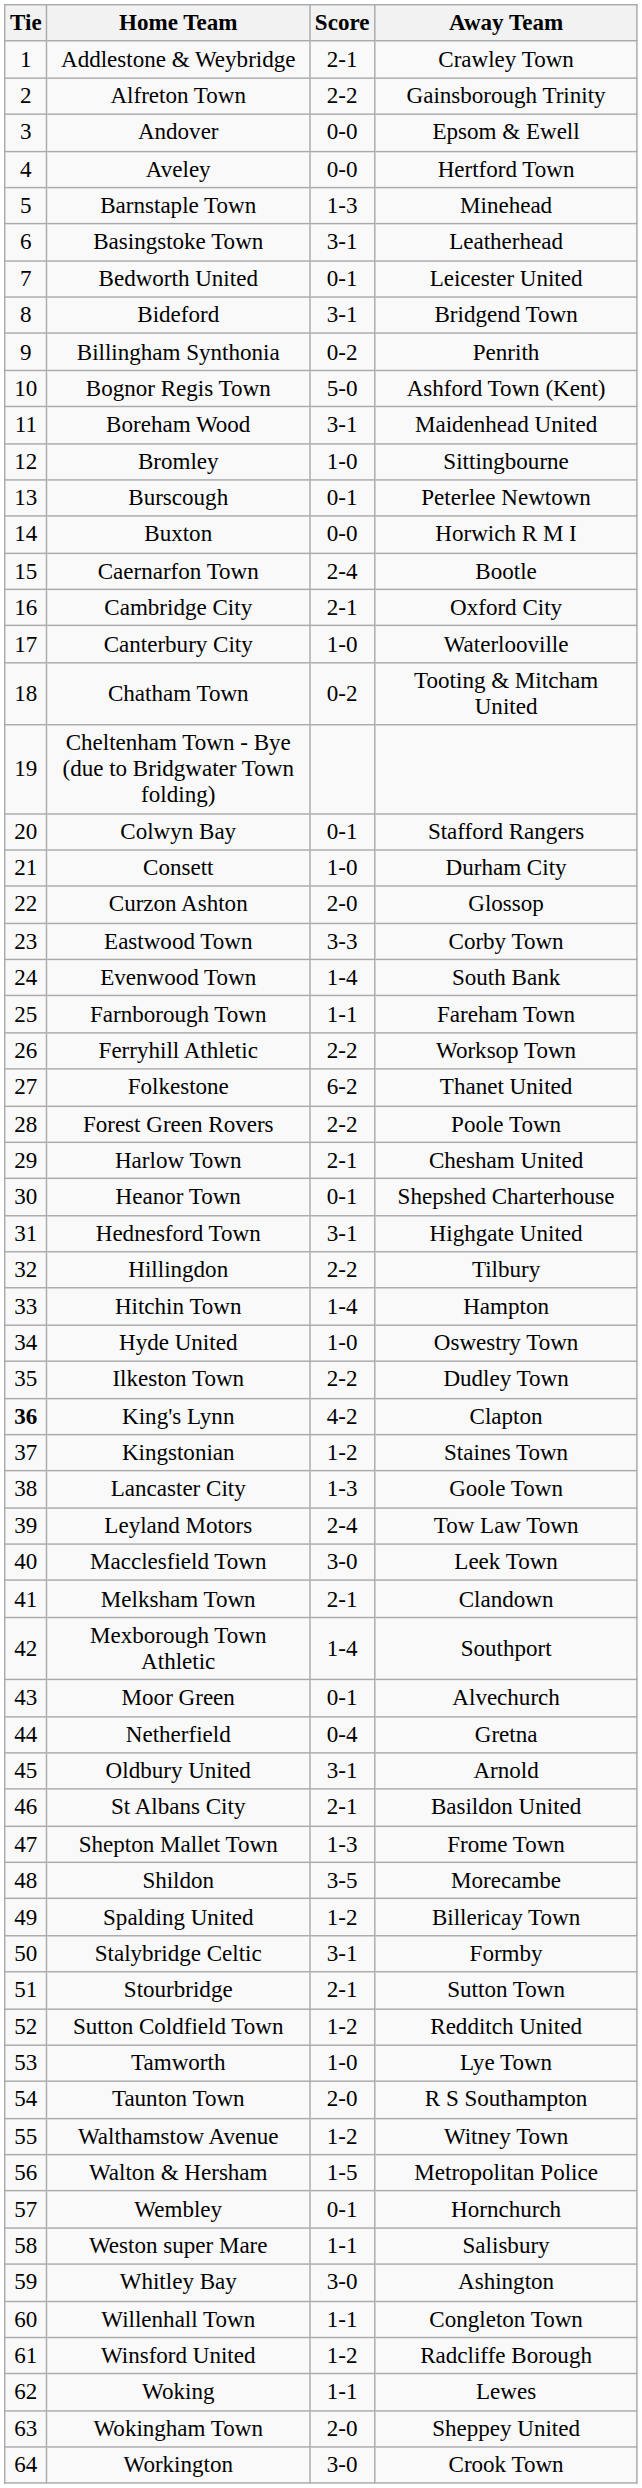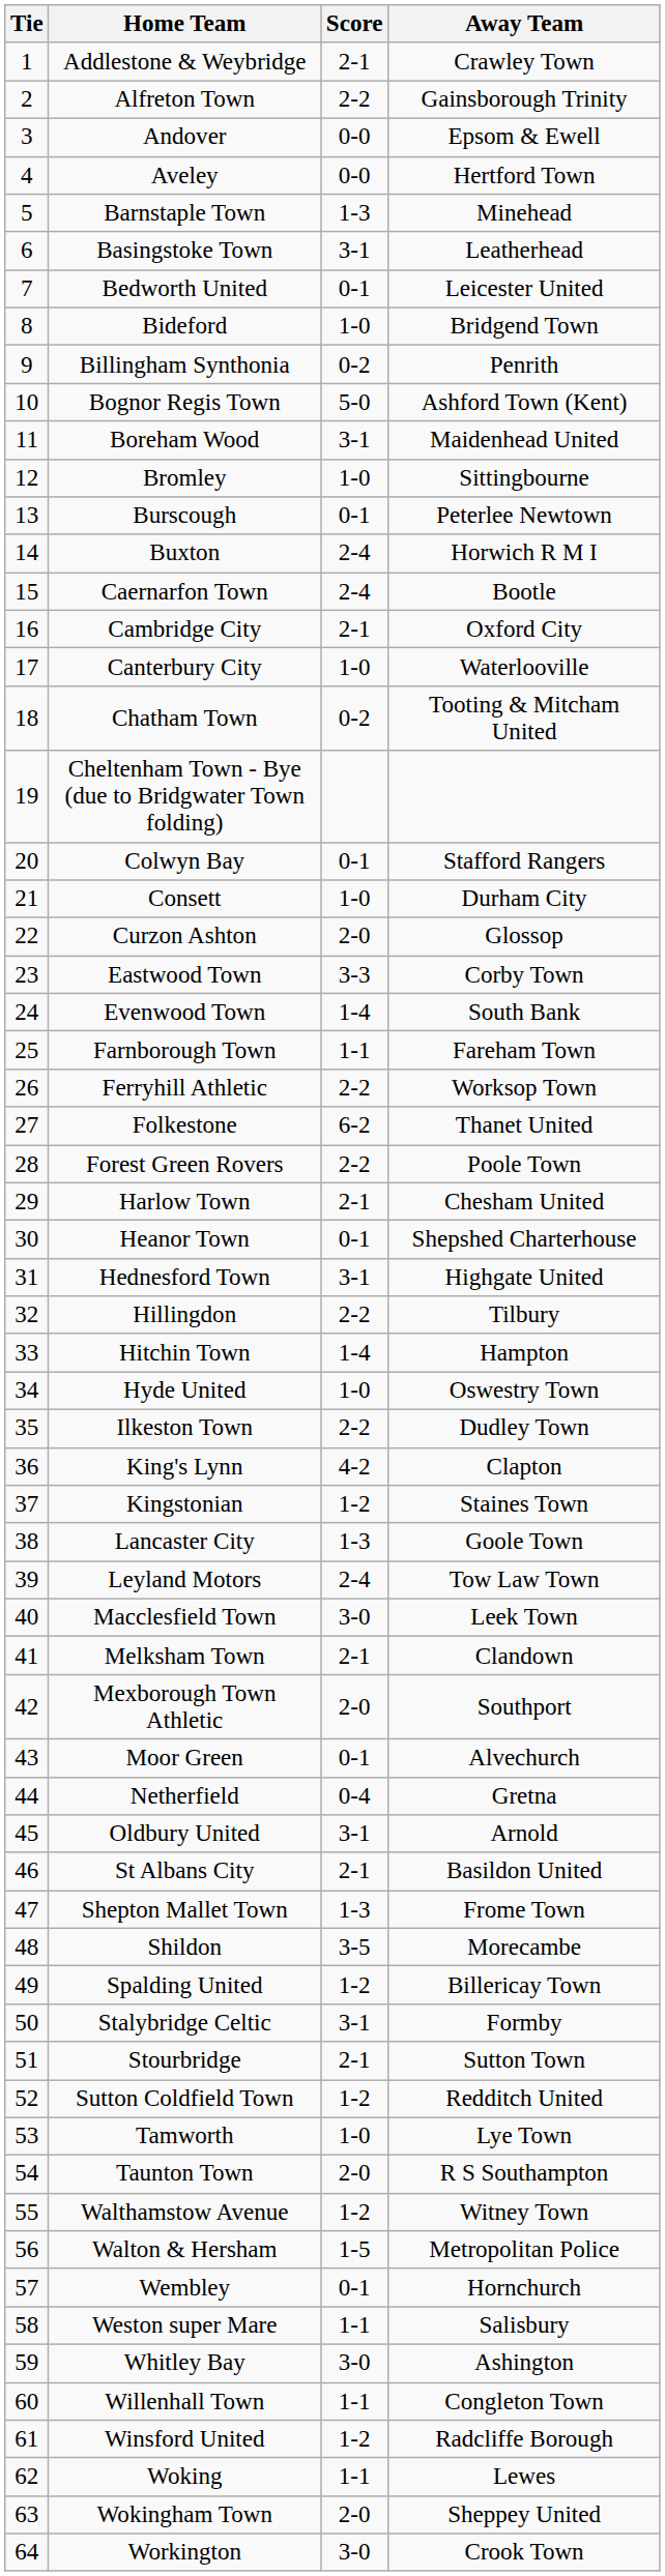Bideford | Score: 3-1 -> 1-0
Buxton | Score: 0-0 -> 2-4
King's Lynn | Tie: bold -> normal
Mexborough Town Athletic | Score: 1-4 -> 2-0
